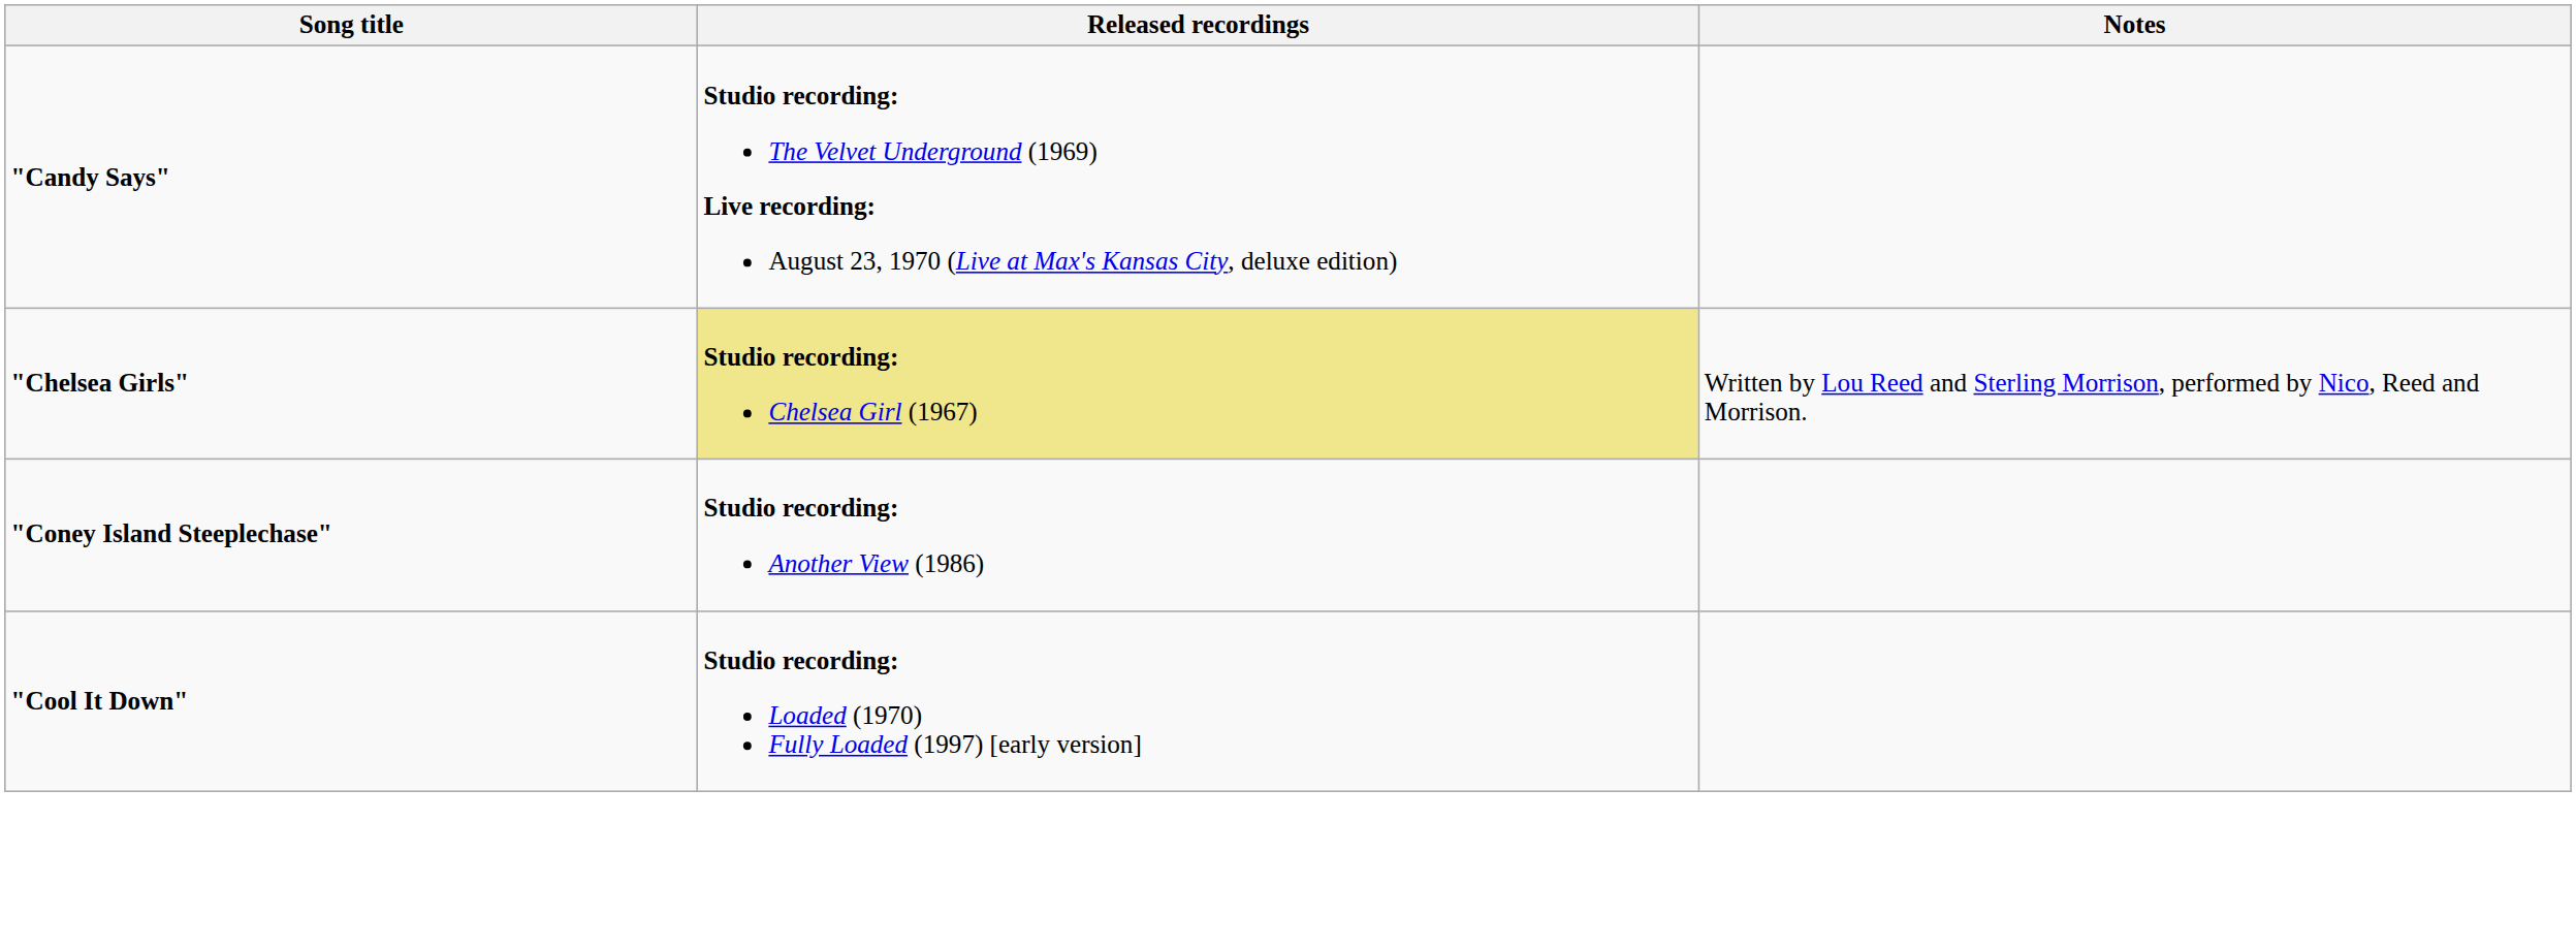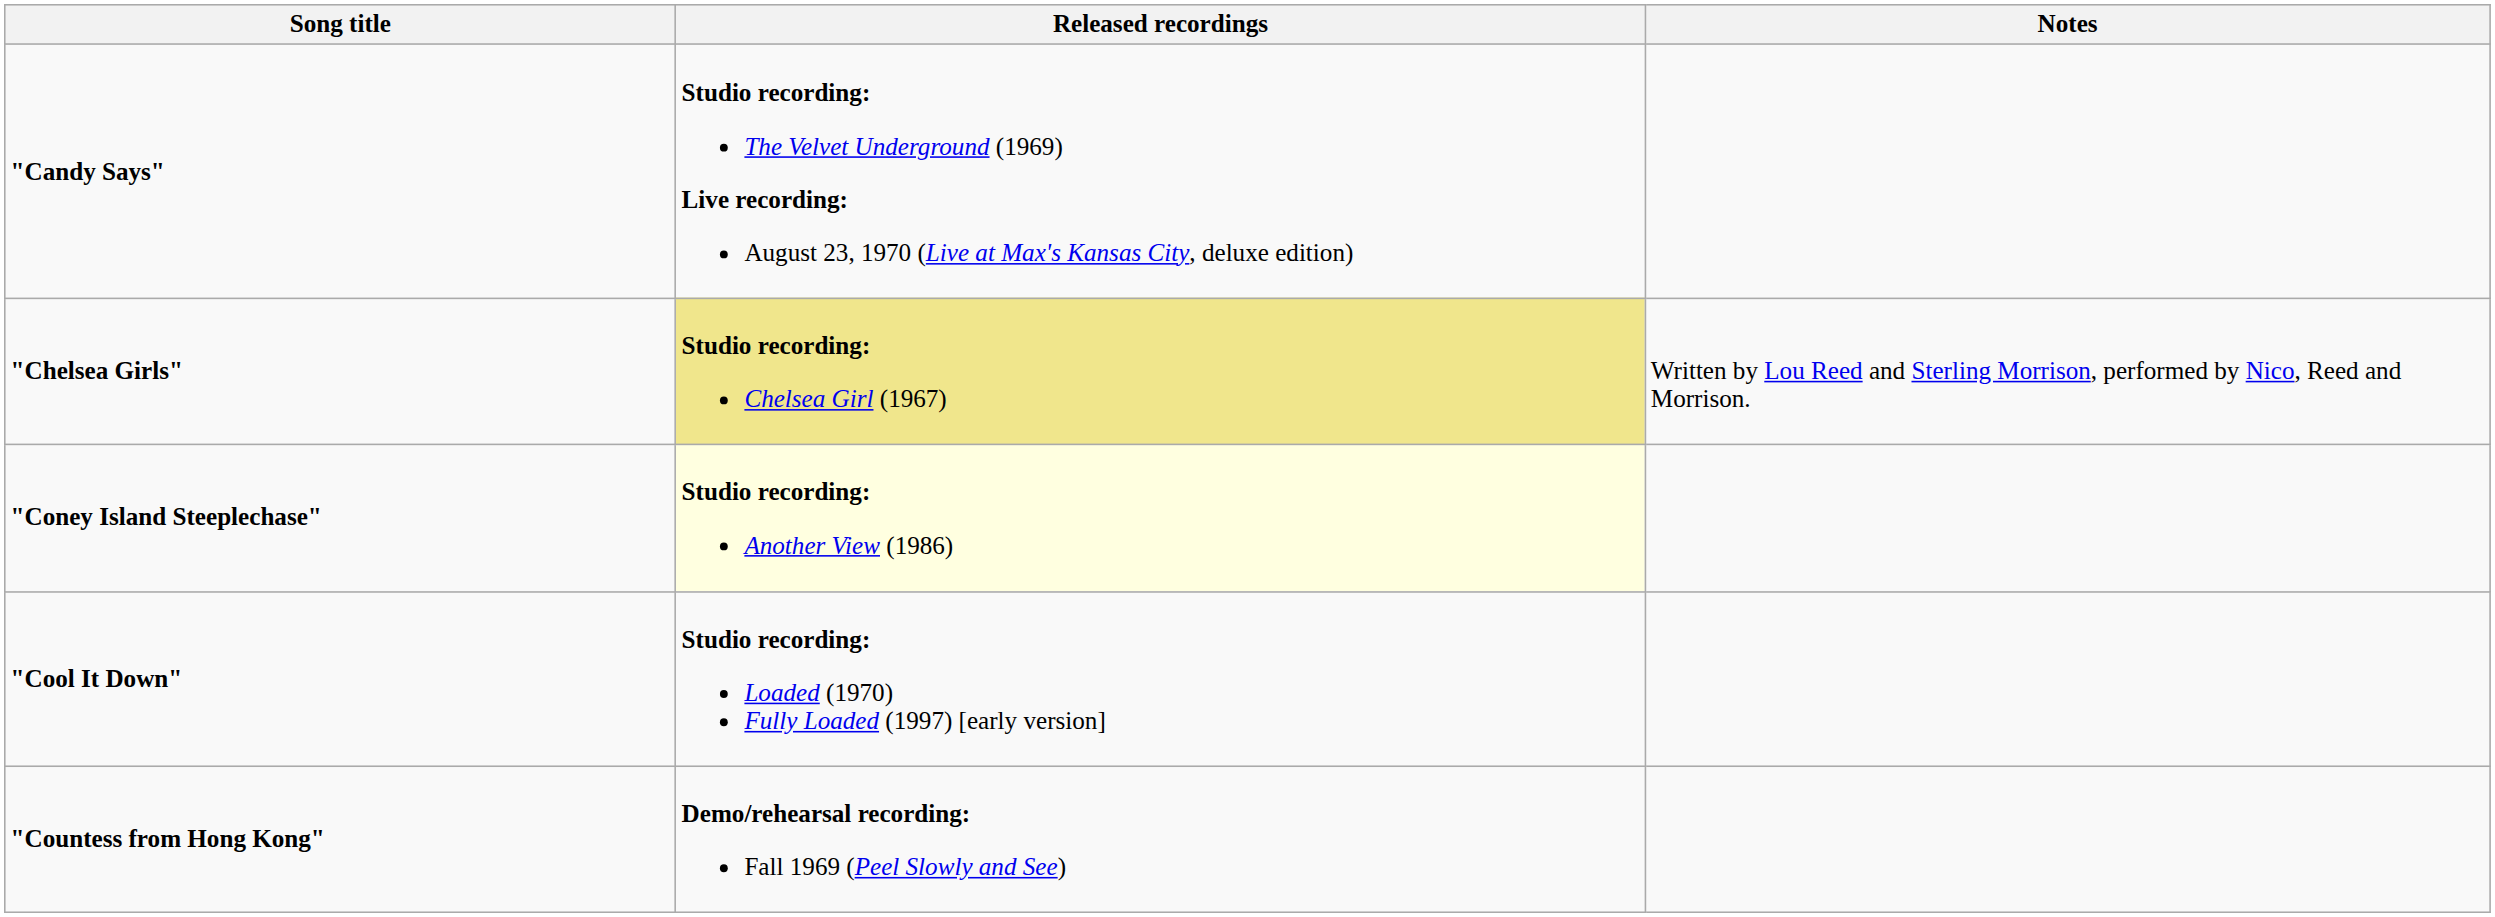"Coney Island Steeplechase" | Released recordings: no background -> lightyellow background
+ row: "Countess from Hong Kong" | Demo/rehearsal recording: Fall 1969 (Peel Slowly and See)
